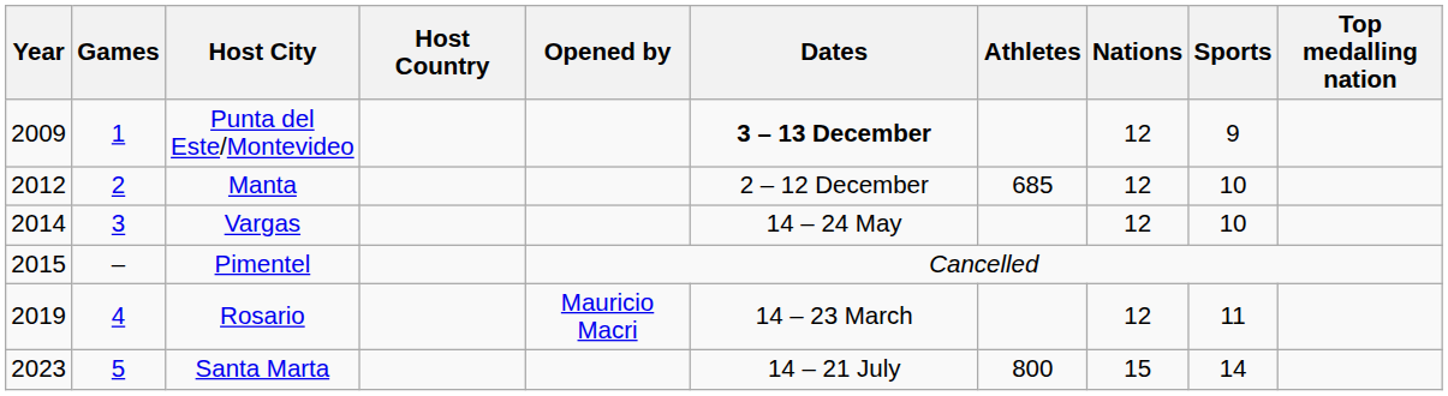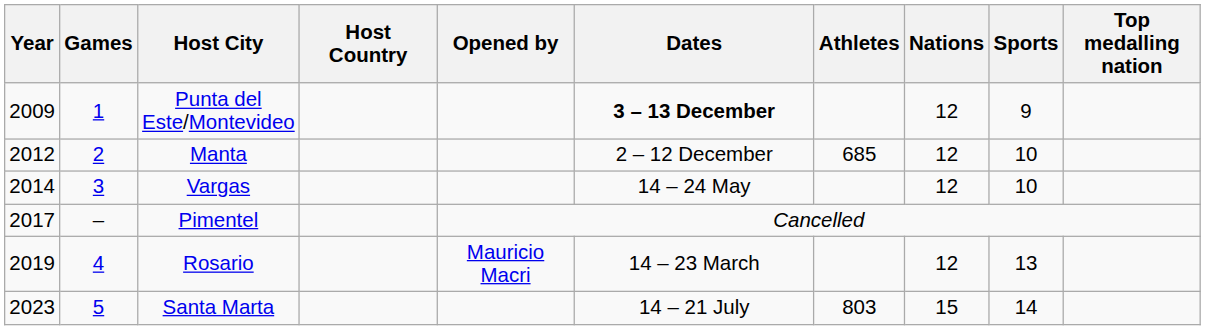Pimentel | Year: 2015 -> 2017
Rosario | Sports: 11 -> 13
Santa Marta | Athletes: 800 -> 803
